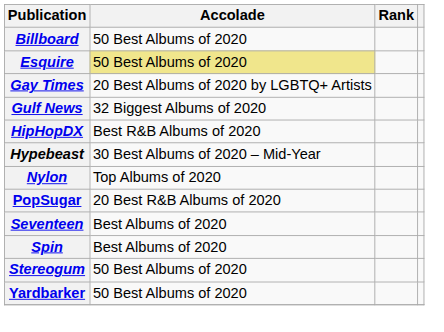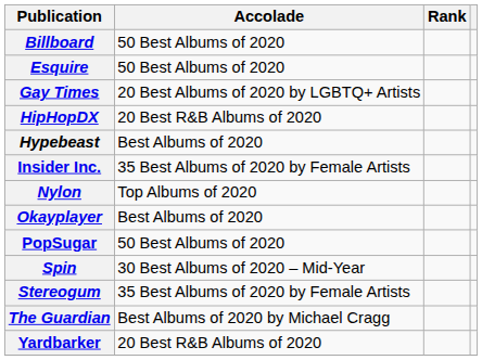Esquire | Accolade: khaki background -> no background
- row: Gulf News | 32 Biggest Albums of 2020
HipHopDX | Accolade: Best R&B Albums of 2020 -> 20 Best R&B Albums of 2020
Hypebeast | Accolade: 30 Best Albums of 2020 – Mid-Year -> Best Albums of 2020
+ row: Insider Inc. | 35 Best Albums of 2020 by Female Artists
+ row: Okayplayer | Best Albums of 2020
PopSugar | Accolade: 20 Best R&B Albums of 2020 -> 50 Best Albums of 2020
- row: Seventeen | Best Albums of 2020
Spin | Accolade: Best Albums of 2020 -> 30 Best Albums of 2020 – Mid-Year
Stereogum | Accolade: 50 Best Albums of 2020 -> 35 Best Albums of 2020 by Female Artists
+ row: The Guardian | Best Albums of 2020 by Michael Cragg
Yardbarker | Accolade: 50 Best Albums of 2020 -> 20 Best R&B Albums of 2020
